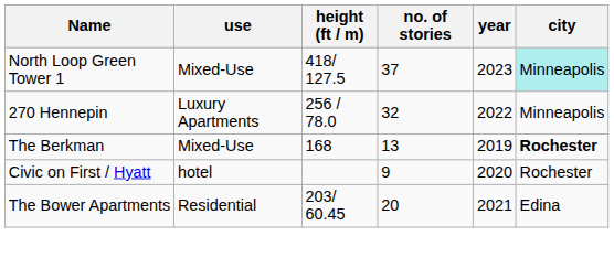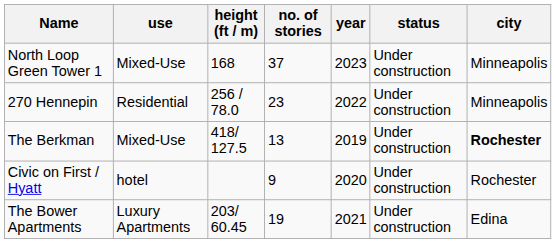+ column: status | Under construction | Under construction | Under construction | Under construction | Under construction
North Loop Green Tower 1 | height (ft / m): 418/ 127.5 -> 168
North Loop Green Tower 1 | city: paleturquoise background -> no background
270 Hennepin | use: Luxury Apartments -> Residential
270 Hennepin | no. of stories: 32 -> 23
The Berkman | height (ft / m): 168 -> 418/ 127.5
The Bower Apartments | use: Residential -> Luxury Apartments
The Bower Apartments | no. of stories: 20 -> 19
